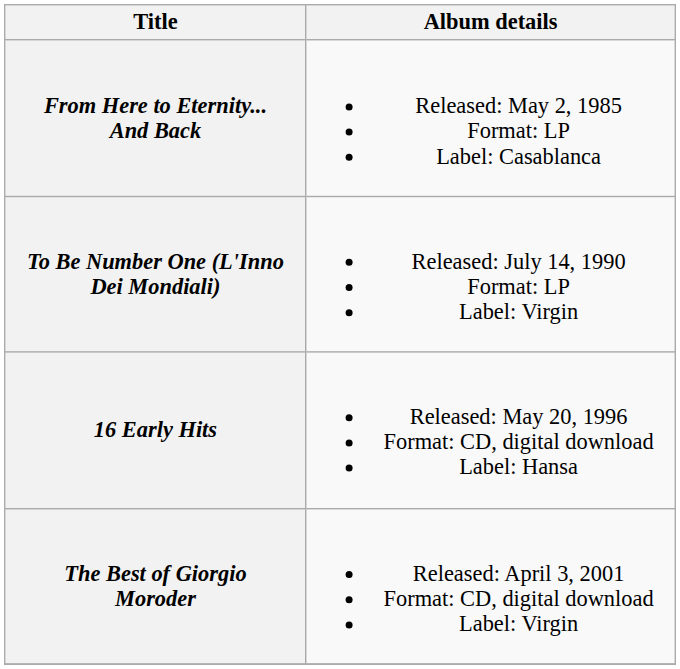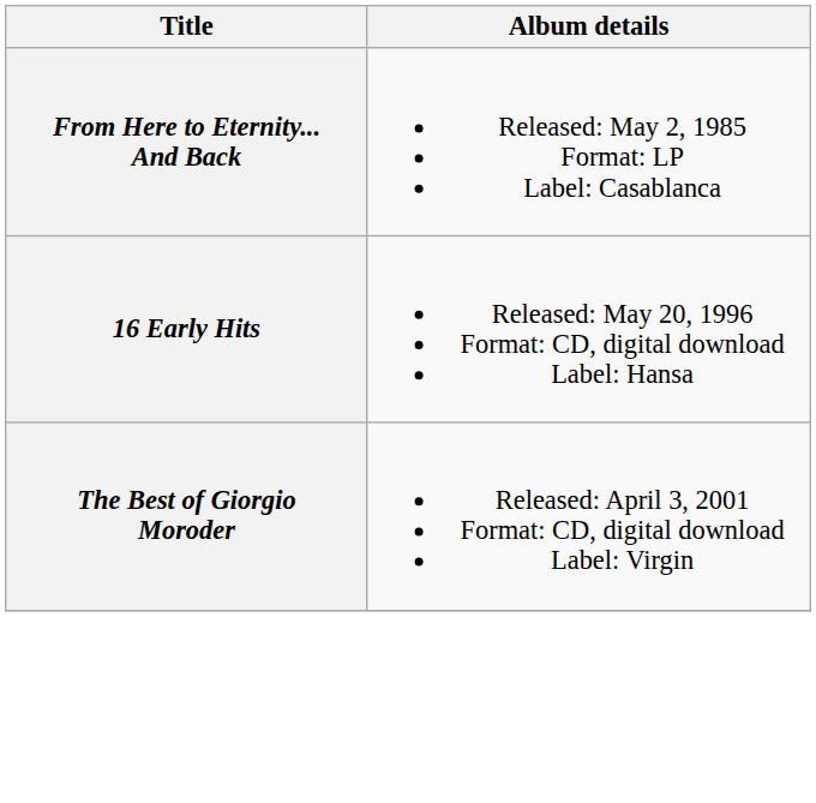- row: To Be Number One (L'Inno Dei Mondiali) | Released: July 14, 1990 Format: LP Label: Virgin
